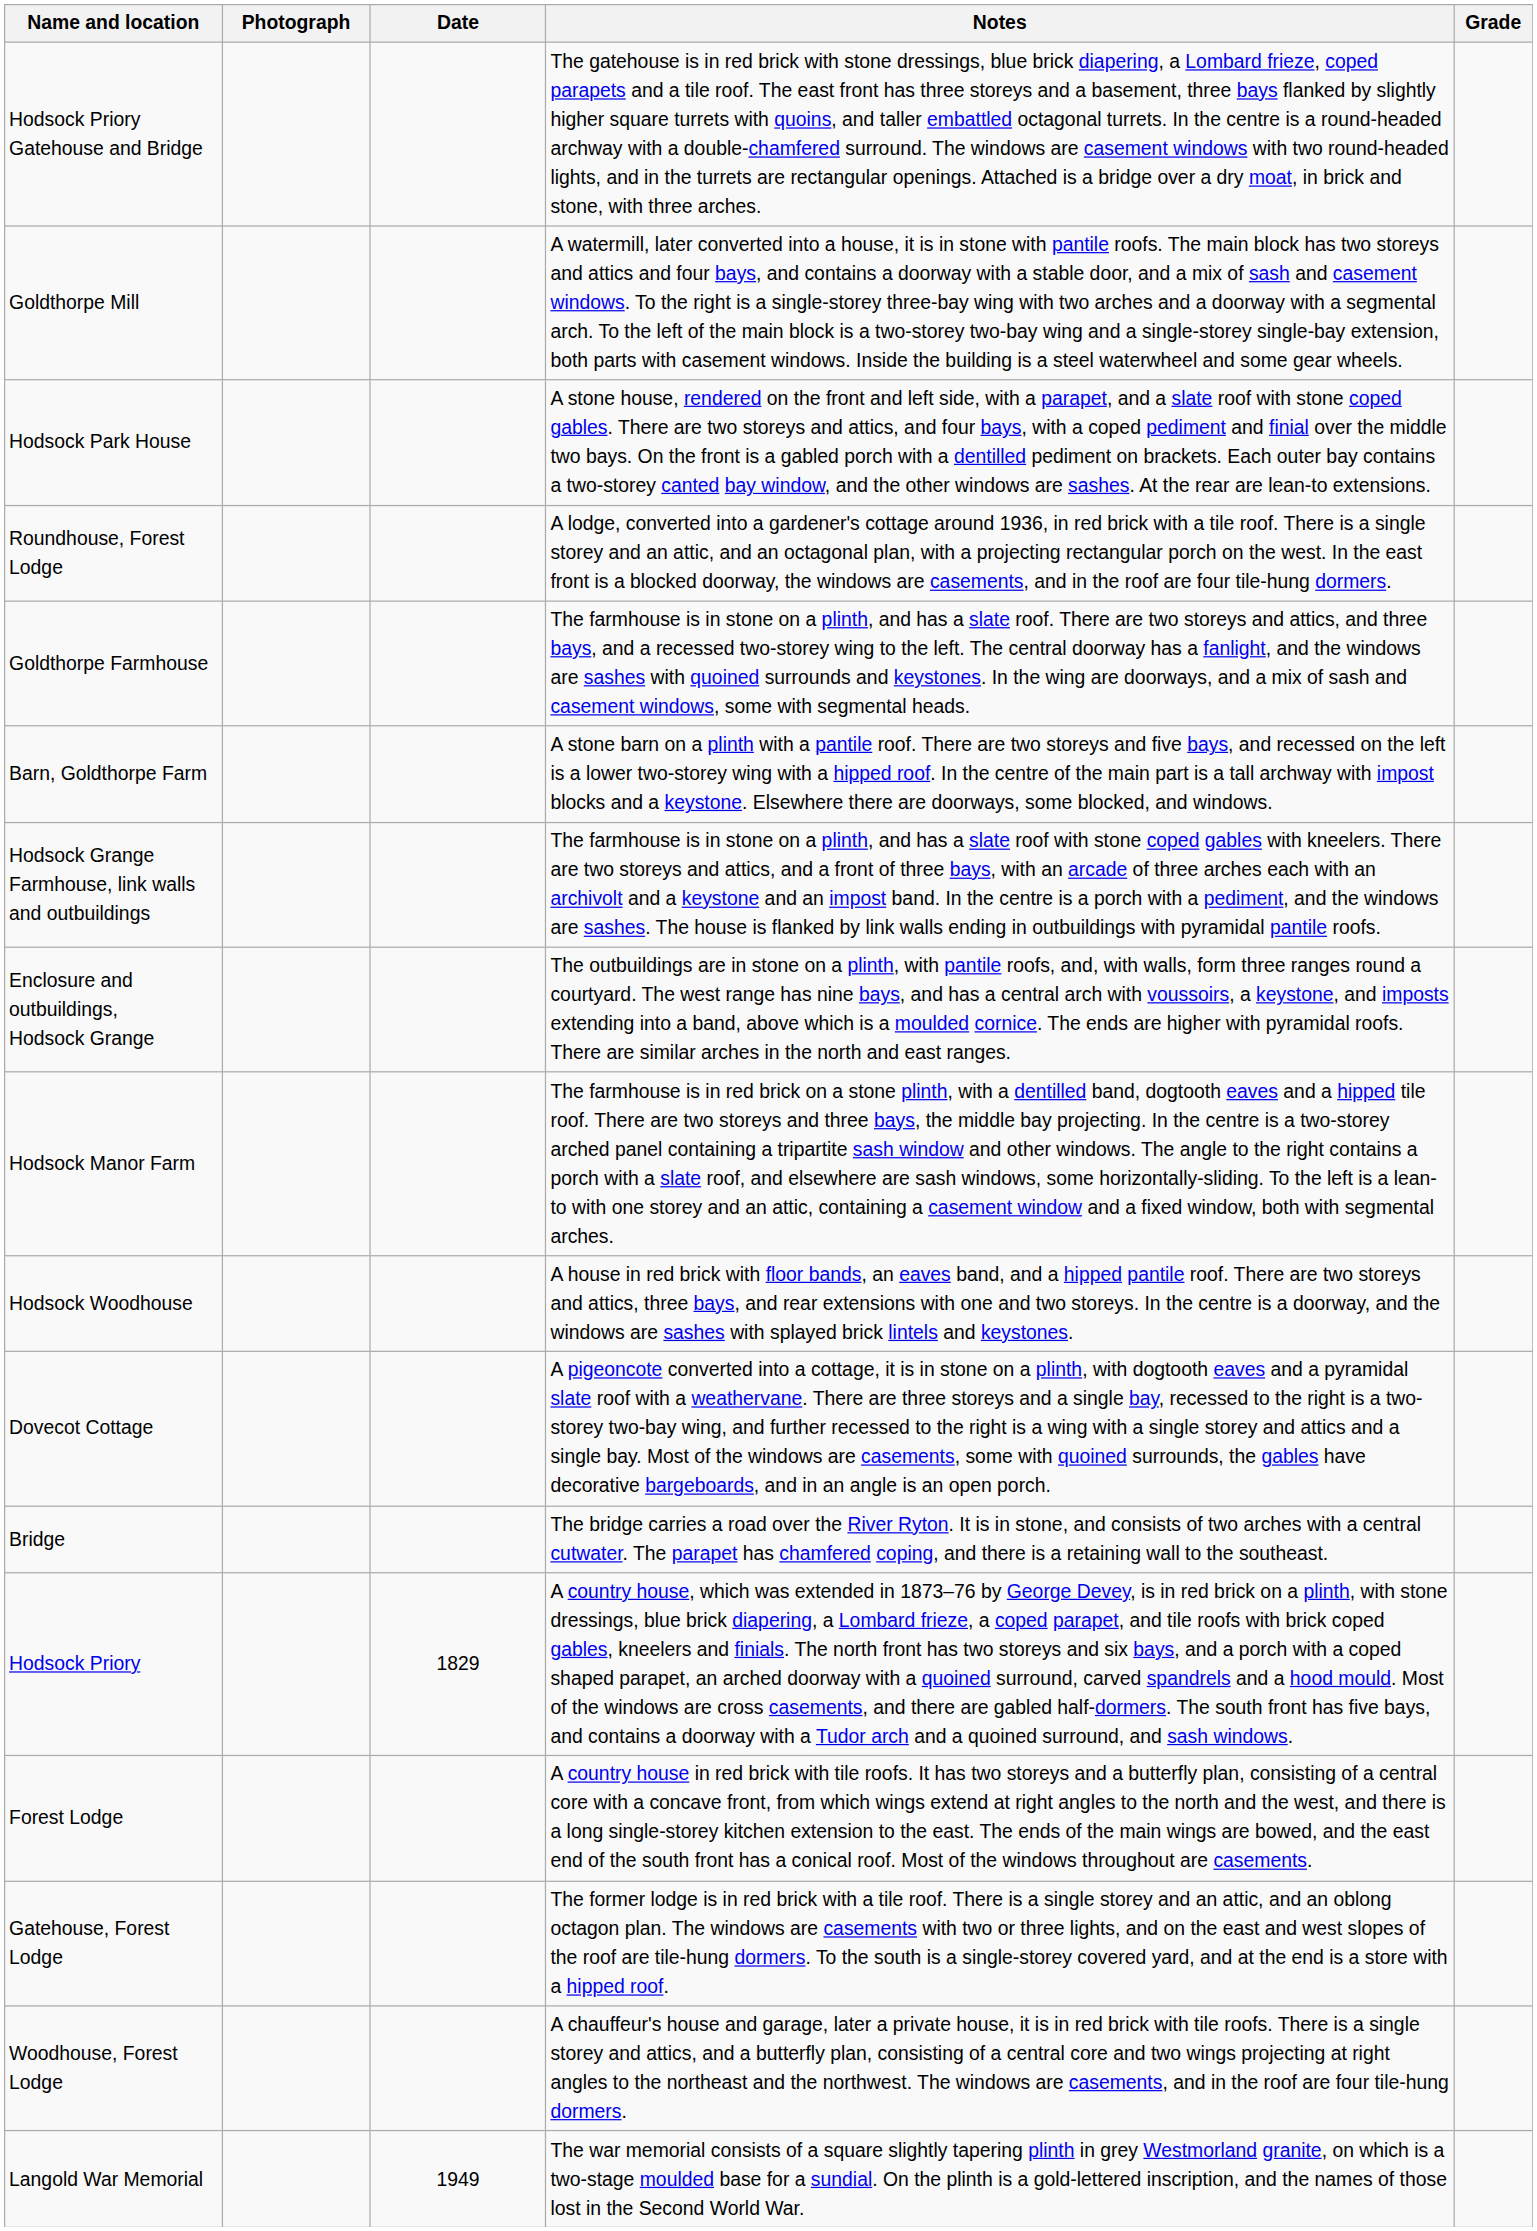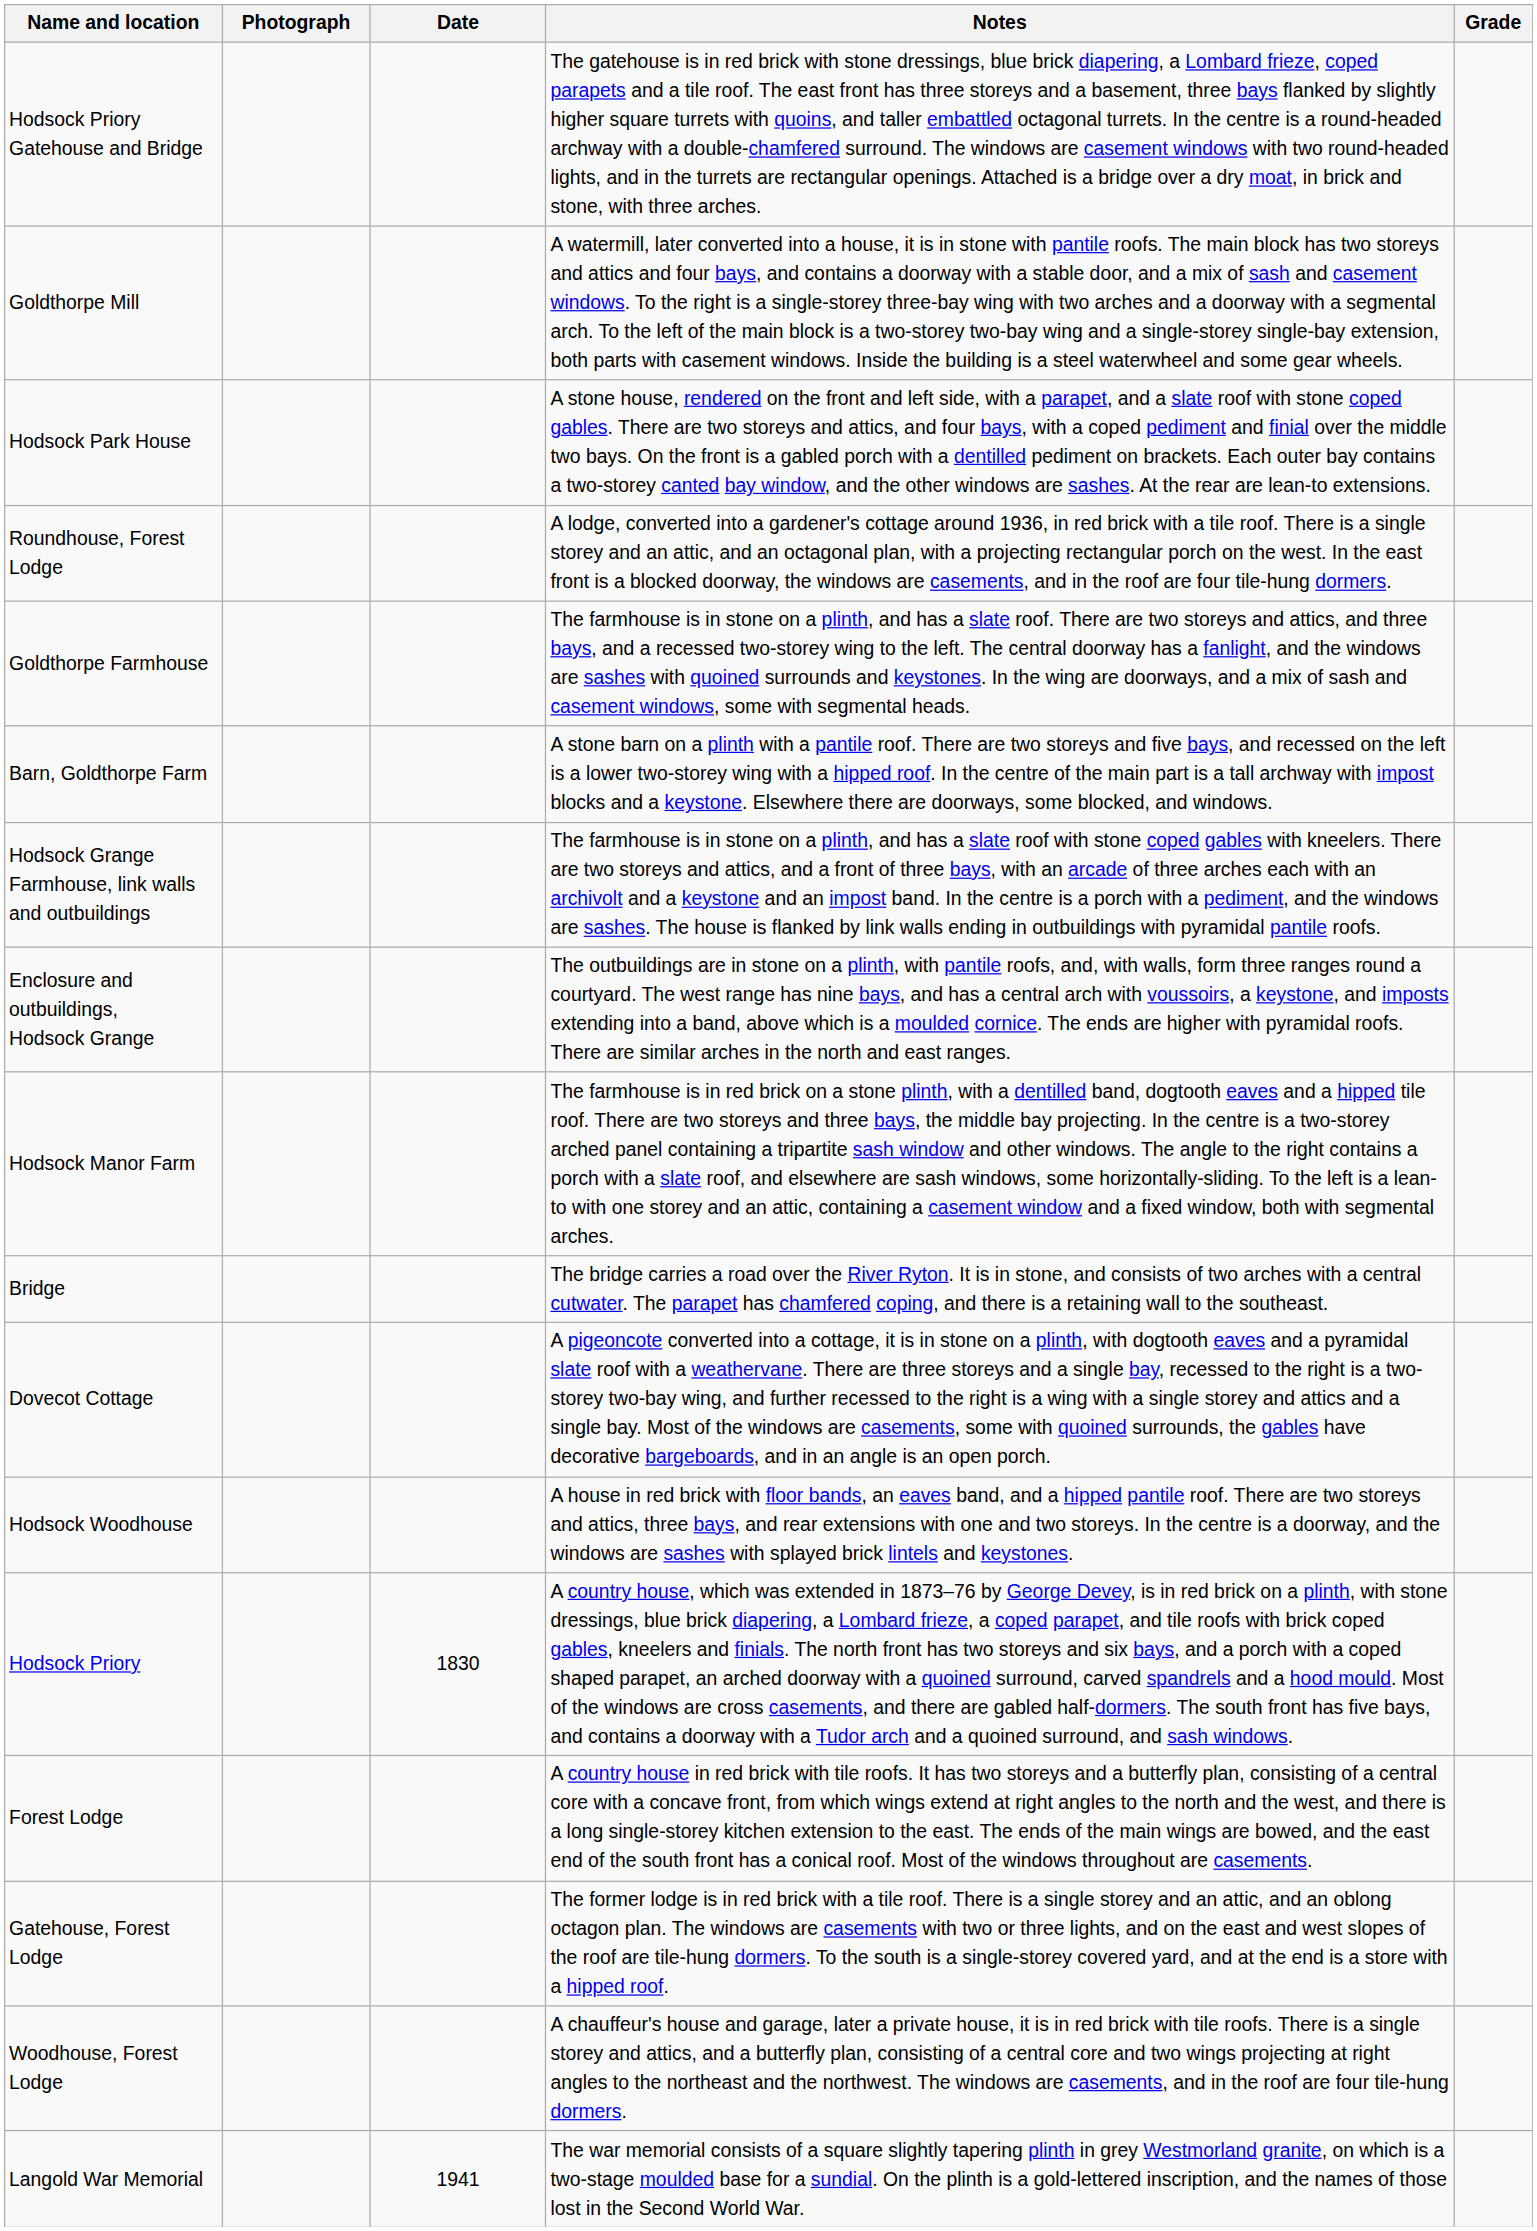rows swapped: Bridge <-> Hodsock Woodhouse
Hodsock Priory | Date: 1829 -> 1830
Langold War Memorial | Date: 1949 -> 1941
